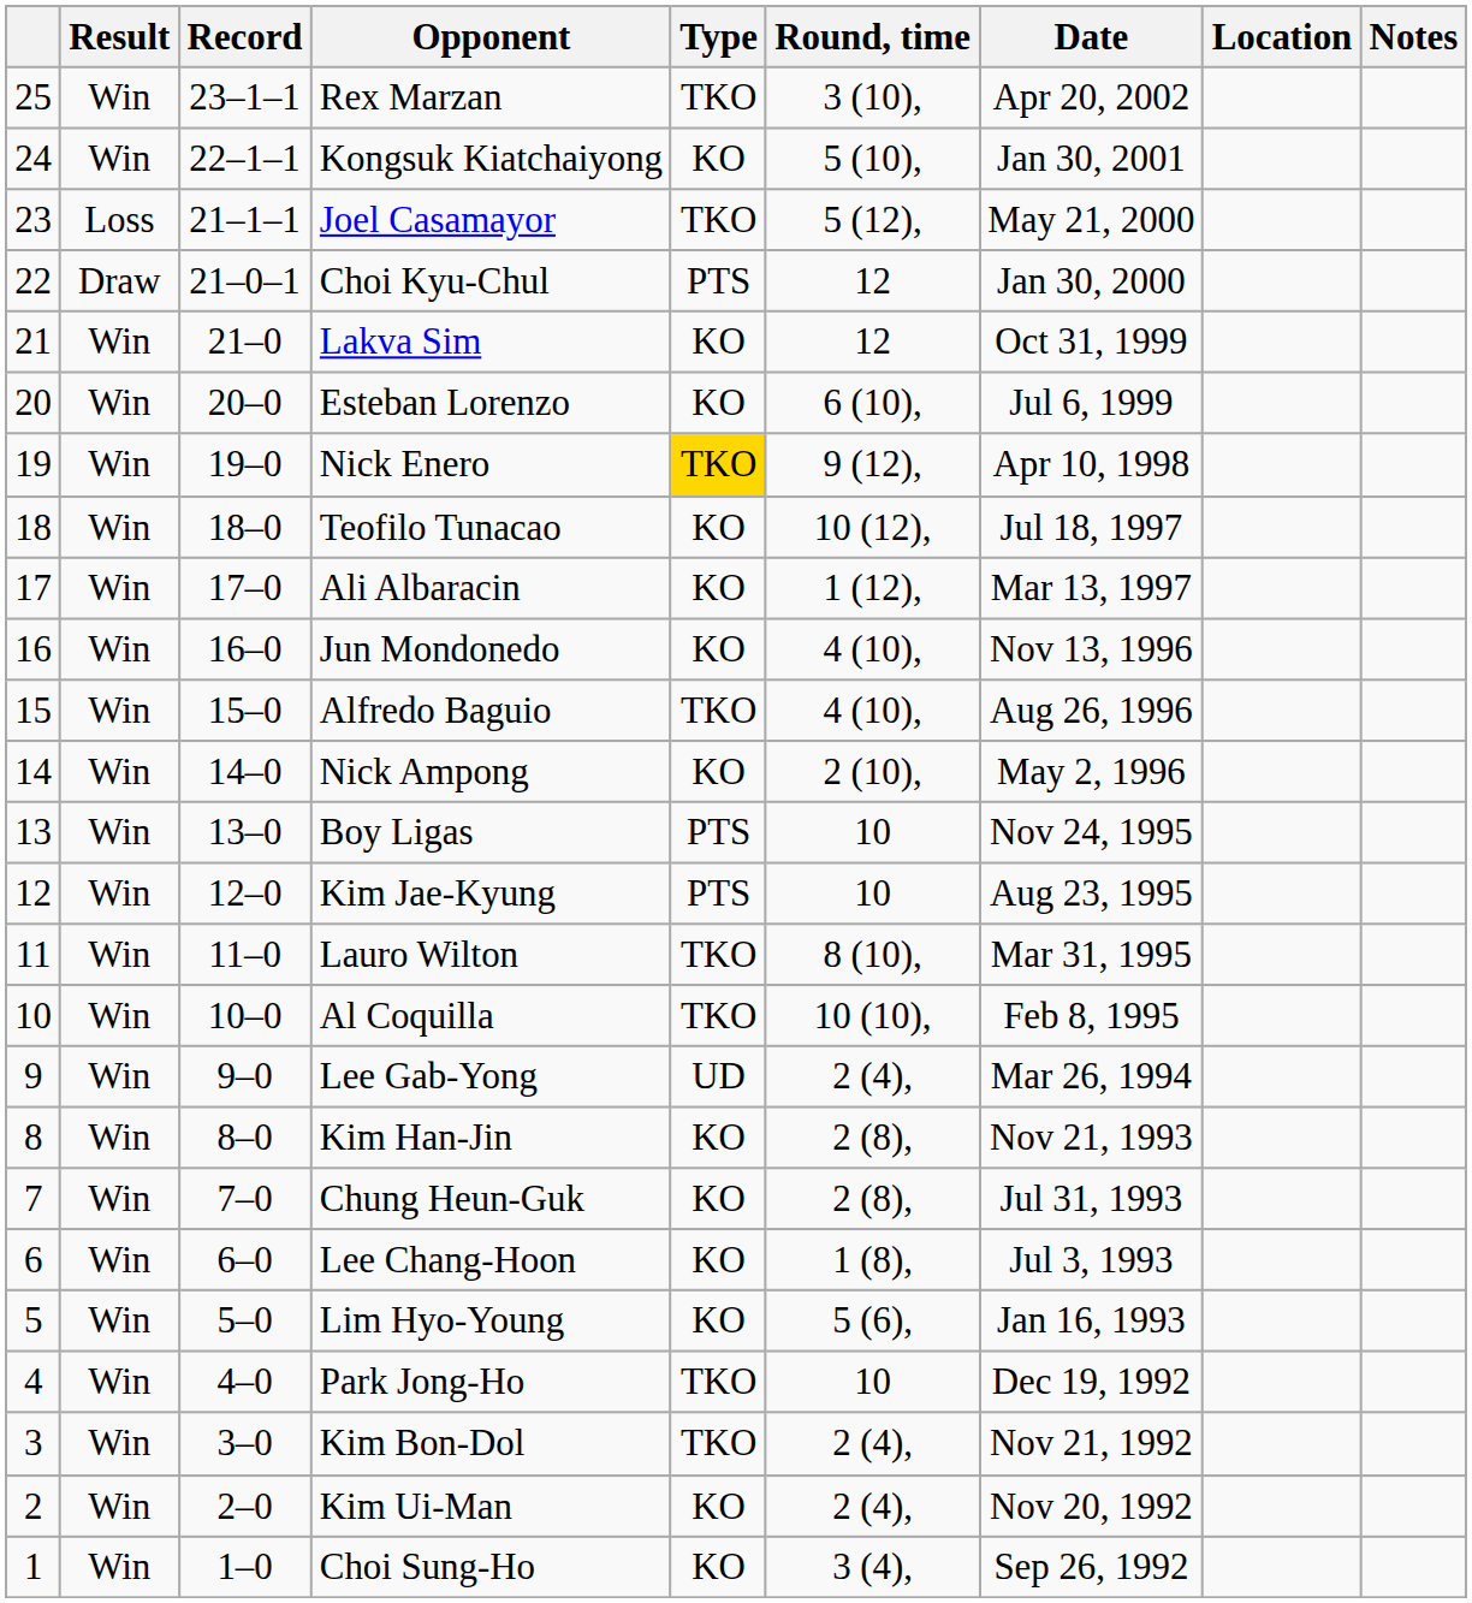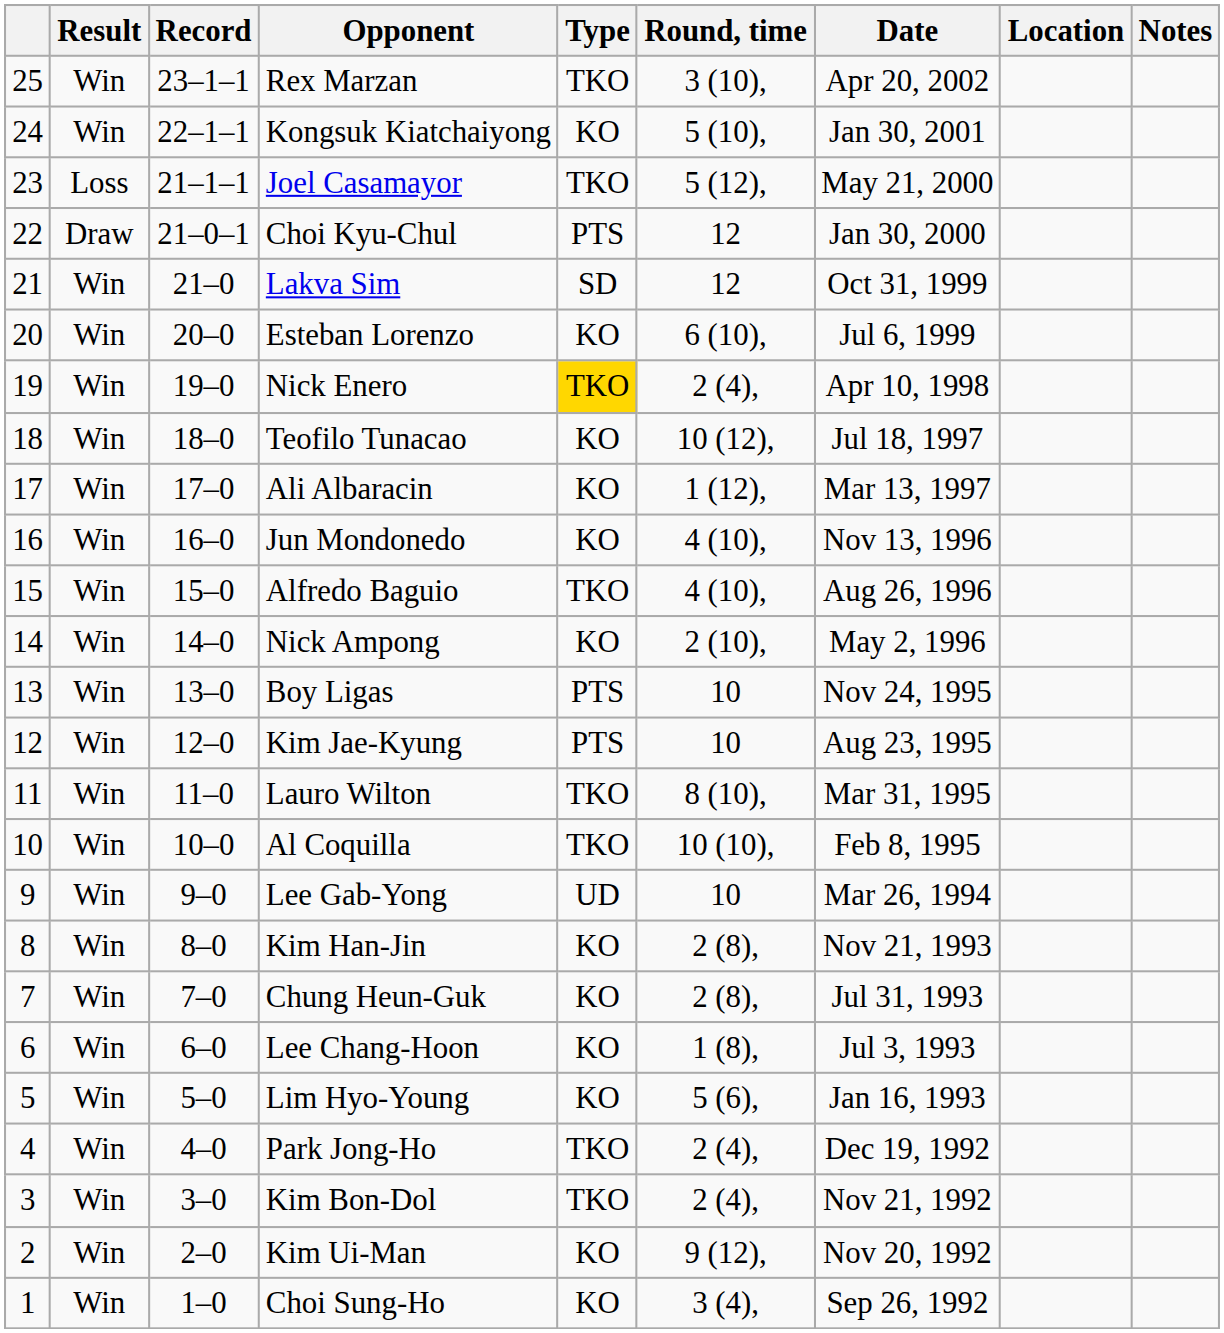Lakva Sim | Type: KO -> SD
Nick Enero | Round, time: 9 (12), -> 2 (4),
Lee Gab-Yong | Round, time: 2 (4), -> 10
Park Jong-Ho | Round, time: 10 -> 2 (4),
Kim Ui-Man | Round, time: 2 (4), -> 9 (12),
